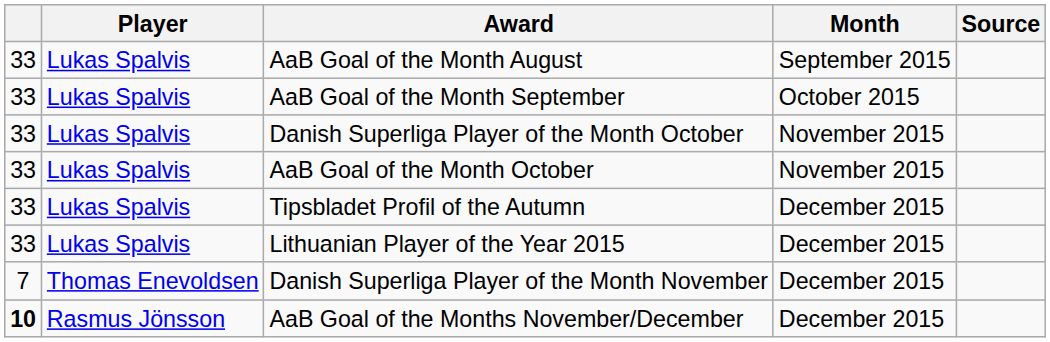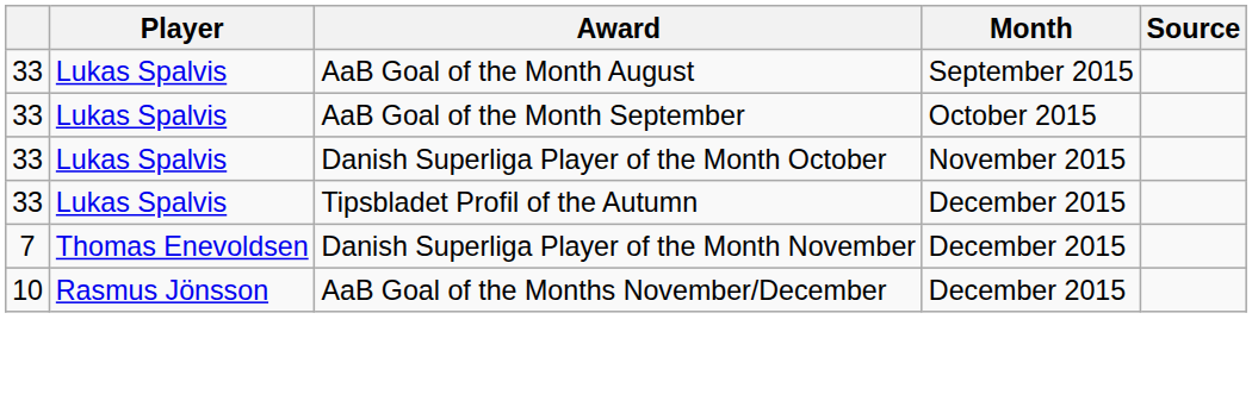- row: 33 | Lukas Spalvis | AaB Goal of the Month October | November 2015
- row: 33 | Lukas Spalvis | Lithuanian Player of the Year 2015 | December 2015
AaB Goal of the Months November/December | column 1: bold -> normal
